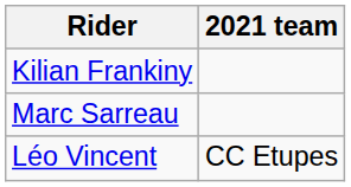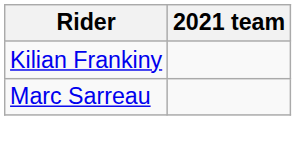- row: Léo Vincent | CC Etupes
